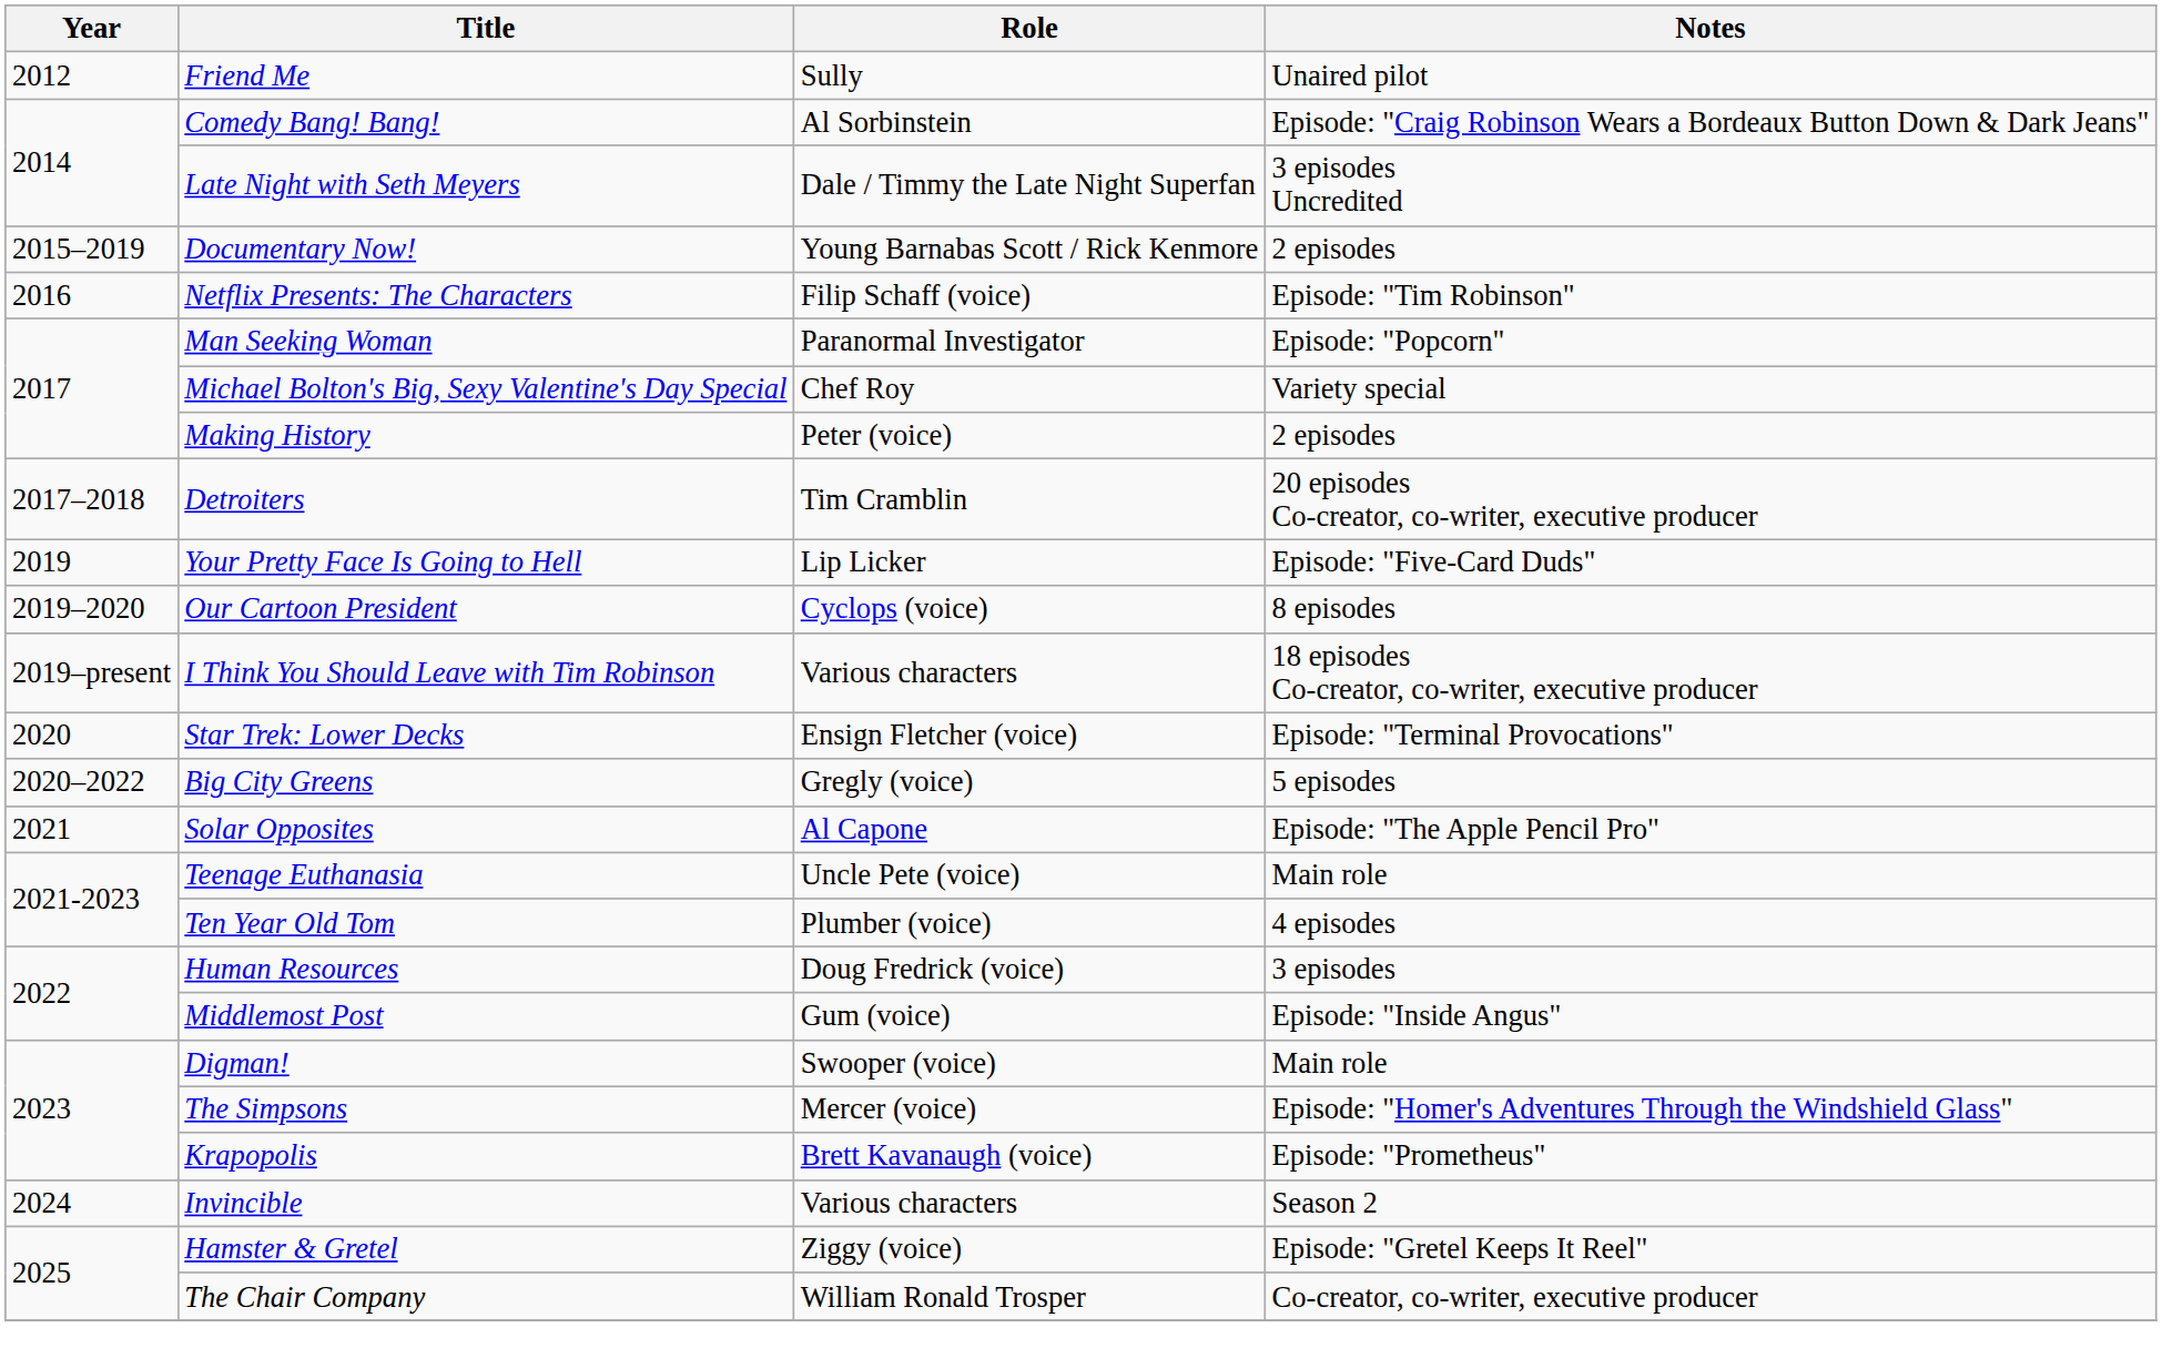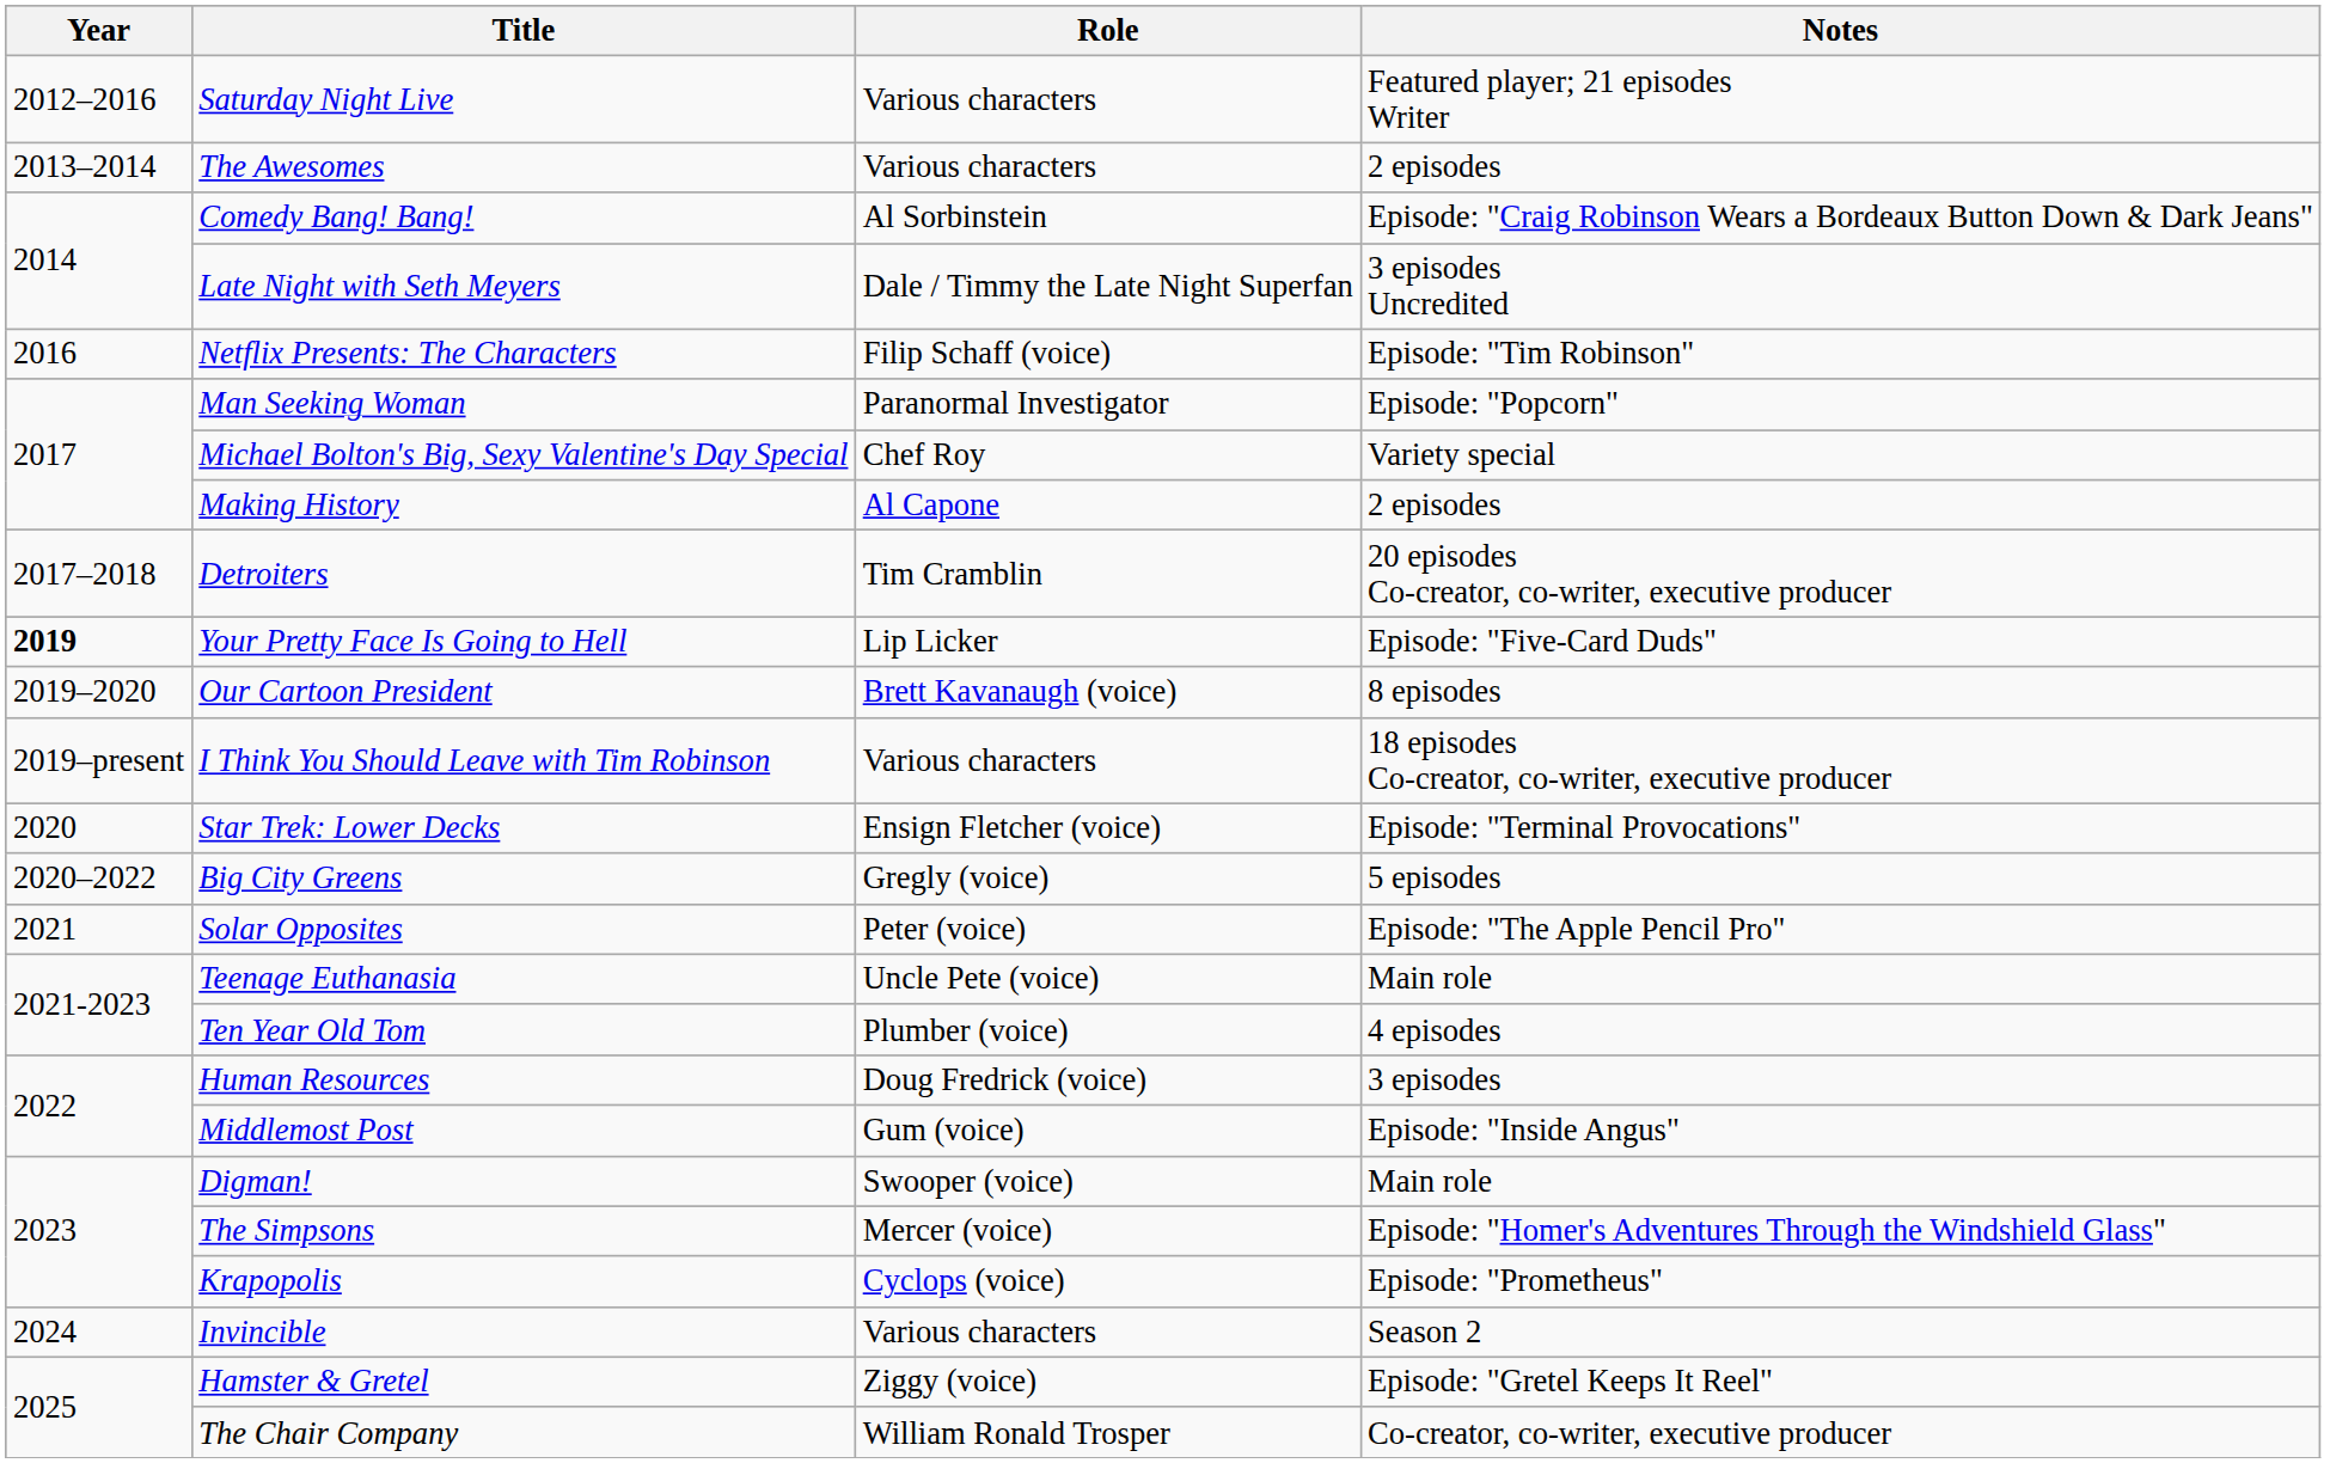- row: 2012 | Friend Me | Sully | Unaired pilot
+ row: 2012–2016 | Saturday Night Live | Various characters | Featured player; 21 episodes Writer
+ row: 2013–2014 | The Awesomes | Various characters | 2 episodes
- row: 2015–2019 | Documentary Now! | Young Barnabas Scott / Rick Kenmore | 2 episodes
Making History | Role: Peter (voice) -> Al Capone
Your Pretty Face Is Going to Hell | Year: normal -> bold
Our Cartoon President | Role: Cyclops (voice) -> Brett Kavanaugh (voice)
Solar Opposites | Role: Al Capone -> Peter (voice)
Krapopolis | Role: Brett Kavanaugh (voice) -> Cyclops (voice)
